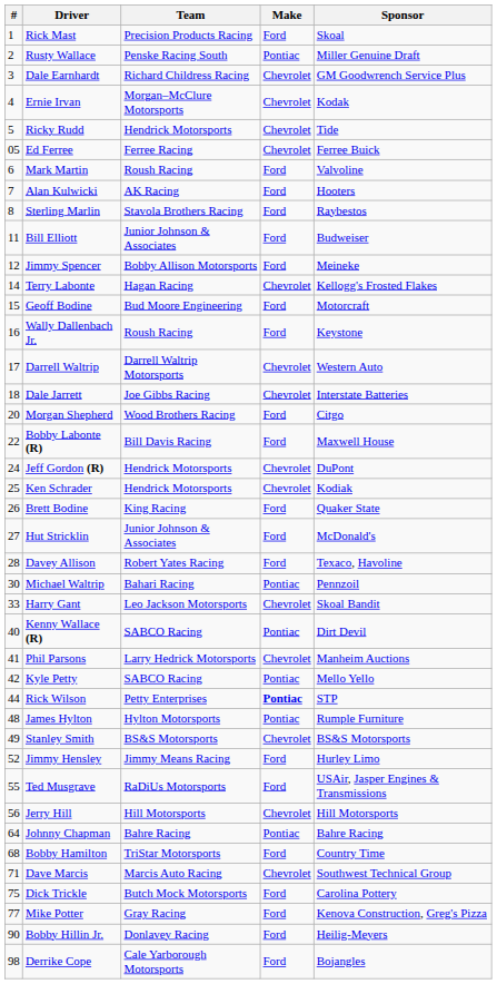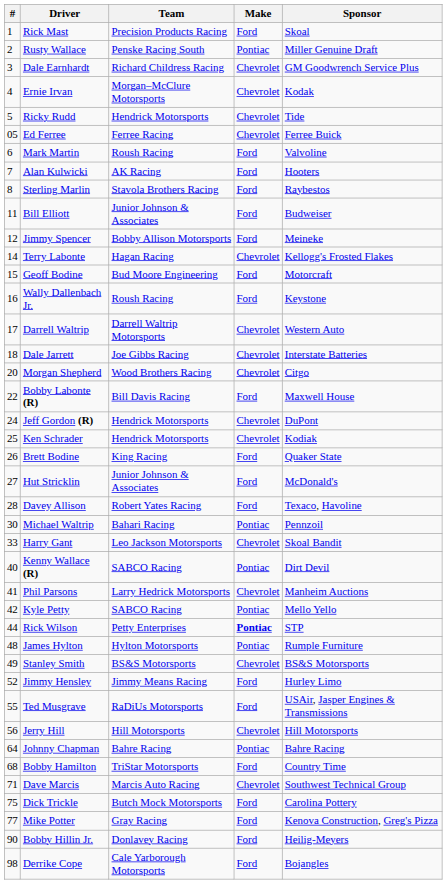Morgan Shepherd | Make: Ford -> Chevrolet
